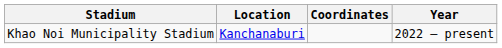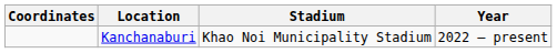columns swapped: Coordinates <-> Stadium
